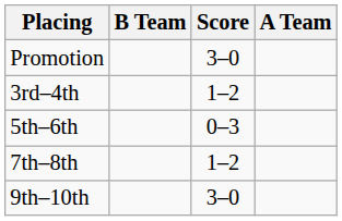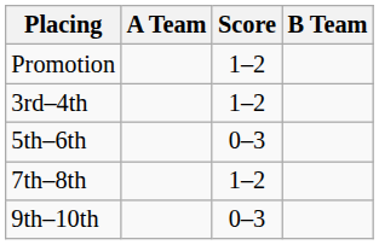columns swapped: A Team <-> B Team
Promotion | Score: 3–0 -> 1–2
9th–10th | Score: 3–0 -> 0–3
